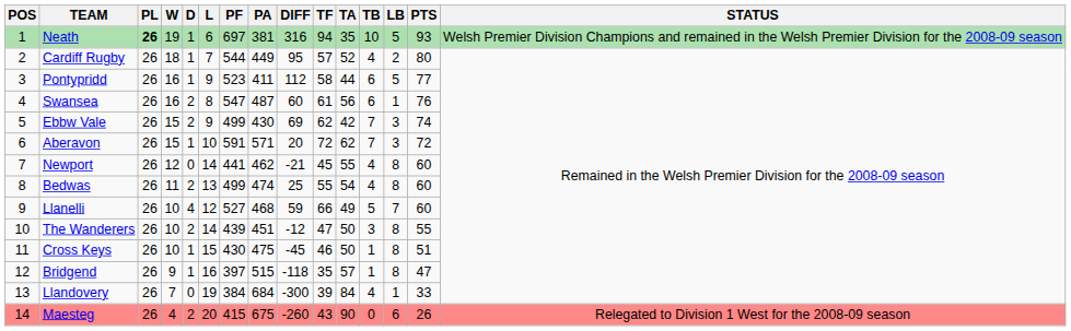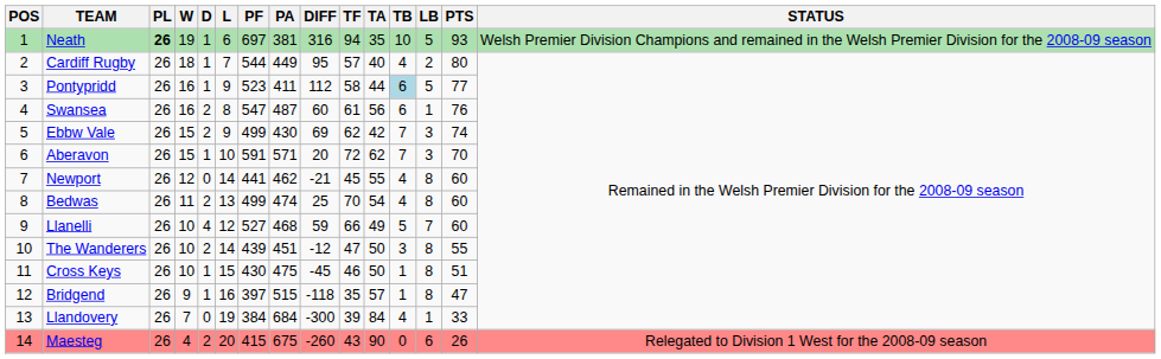Cardiff Rugby | TA: 52 -> 40
Pontypridd | TB: no background -> lightblue background
Aberavon | PTS: 72 -> 70
Bedwas | TF: 55 -> 70
